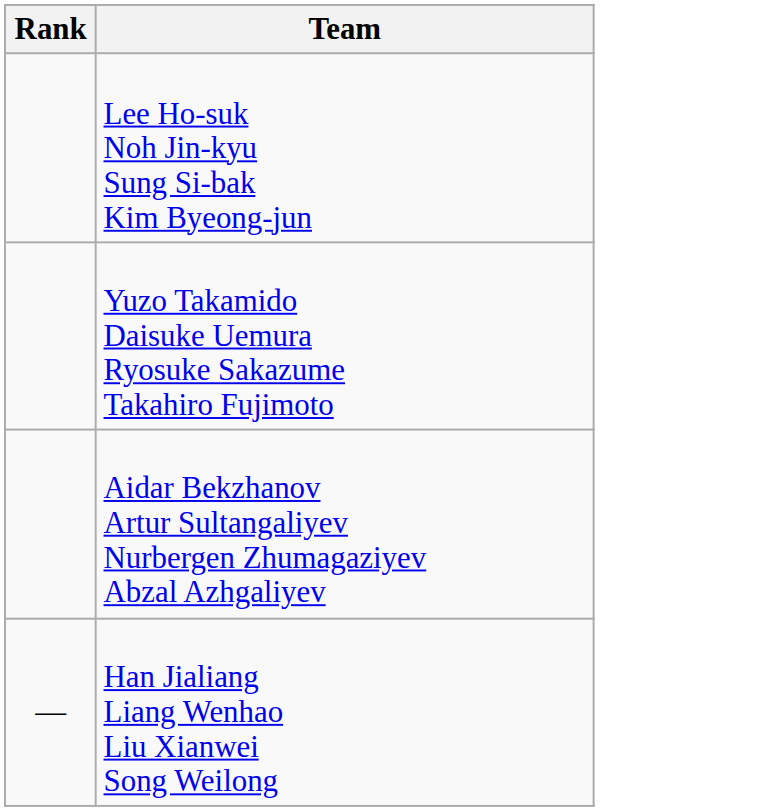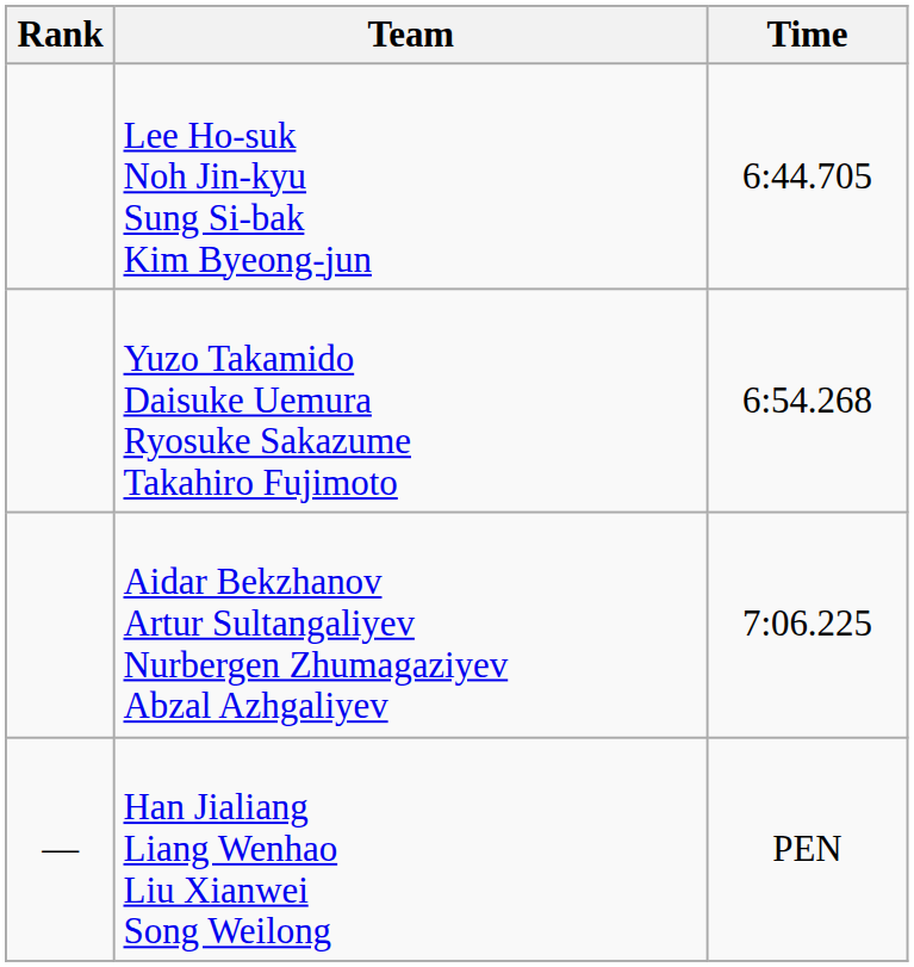+ column: Time | 6:44.705 | 6:54.268 | 7:06.225 | PEN
